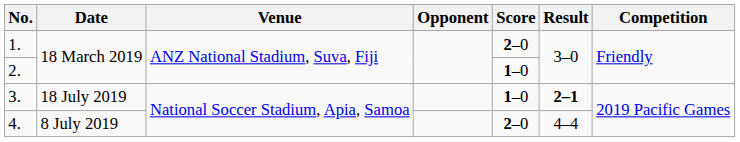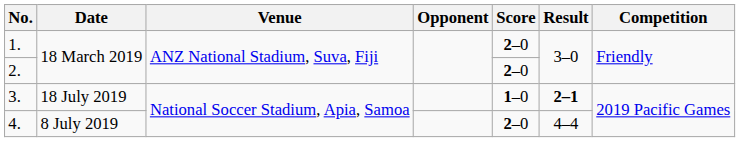2. | Score: 1–0 -> 2–0
